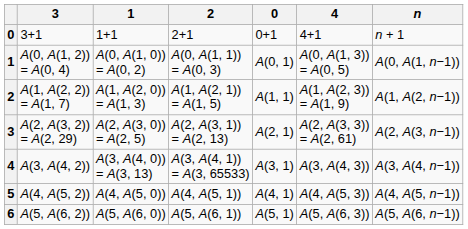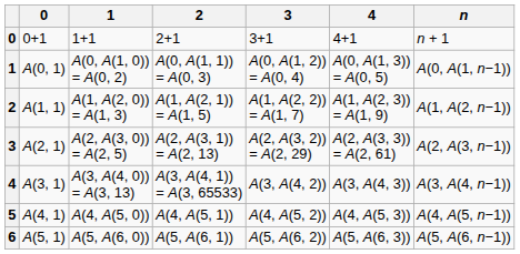columns swapped: 0 <-> 3
